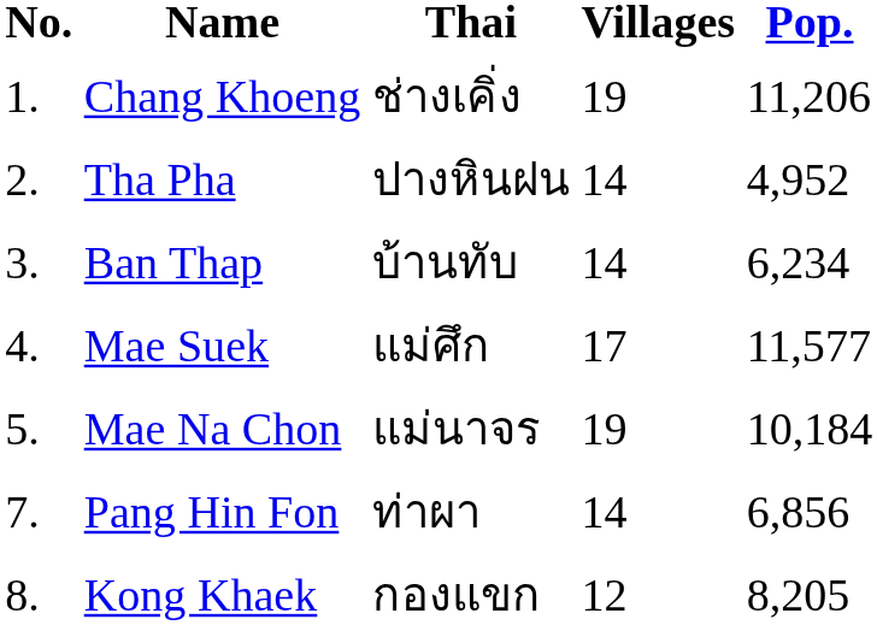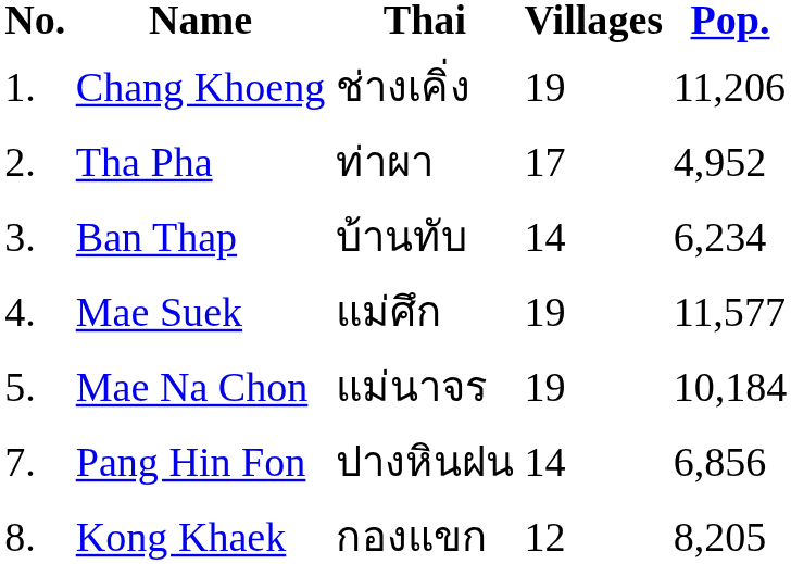Tha Pha | Thai: ปางหินฝน -> ท่าผา
Tha Pha | Villages: 14 -> 17
Mae Suek | Villages: 17 -> 19
Pang Hin Fon | Thai: ท่าผา -> ปางหินฝน
